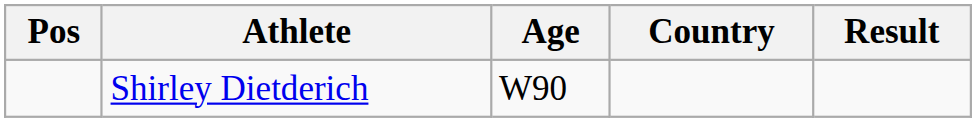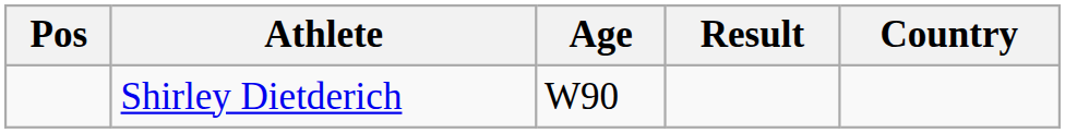columns swapped: Country <-> Result
